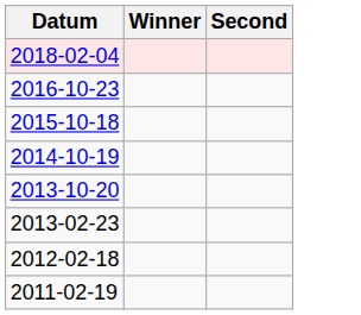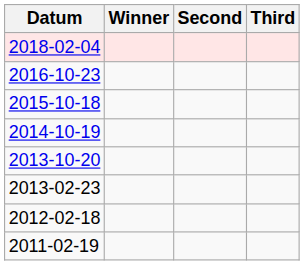+ column: Third
